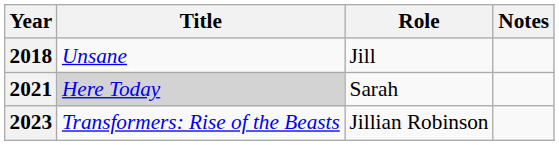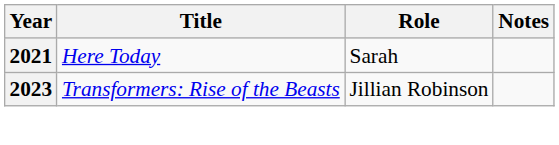- row: 2018 | Unsane | Jill
2021 | Title: lightgrey background -> no background
